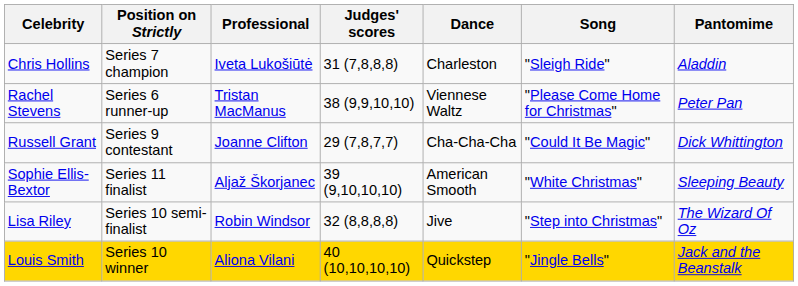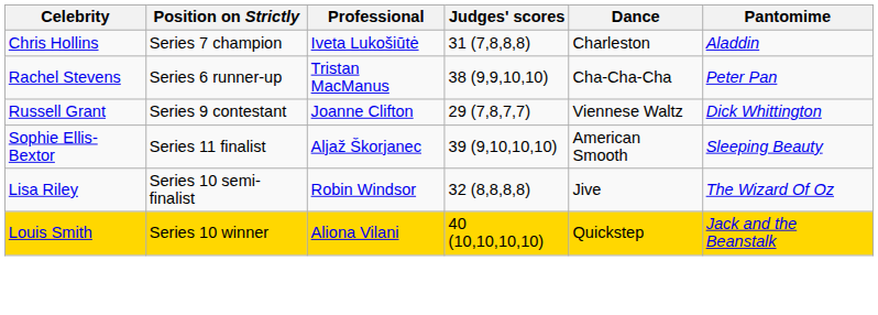- column: Song | "Sleigh Ride" | "Please Come Home for Christmas" | "Could It Be Magic" | "White Christmas" | "Step into Christmas" | "Jingle Bells"
Rachel Stevens | Dance: Viennese Waltz -> Cha-Cha-Cha
Russell Grant | Dance: Cha-Cha-Cha -> Viennese Waltz
